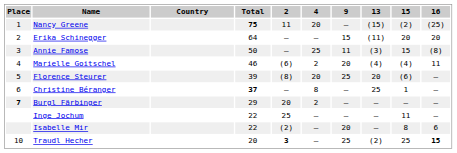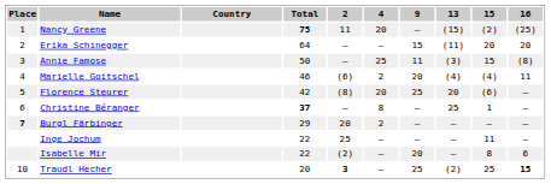Florence Steurer | Total: 39 -> 42
